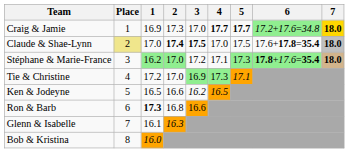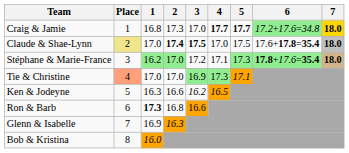Craig & Jamie | 1: 16.9 -> 16.8
Tie & Christine | Place: no background -> lightsalmon background
Tie & Christine | 1: 17.2 -> 17.0
Ken & Jodeyne | 1: 16.5 -> 16.3
Glenn & Isabelle | 1: 16.1 -> 16.9
